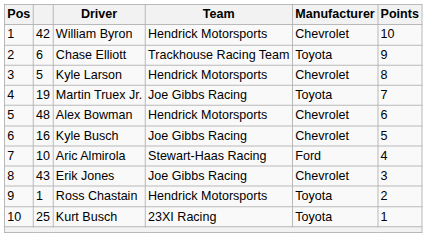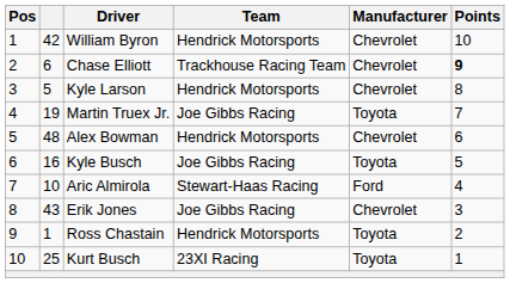Chase Elliott | Manufacturer: Toyota -> Chevrolet
Chase Elliott | Points: normal -> bold
Kyle Busch | Manufacturer: Chevrolet -> Toyota
